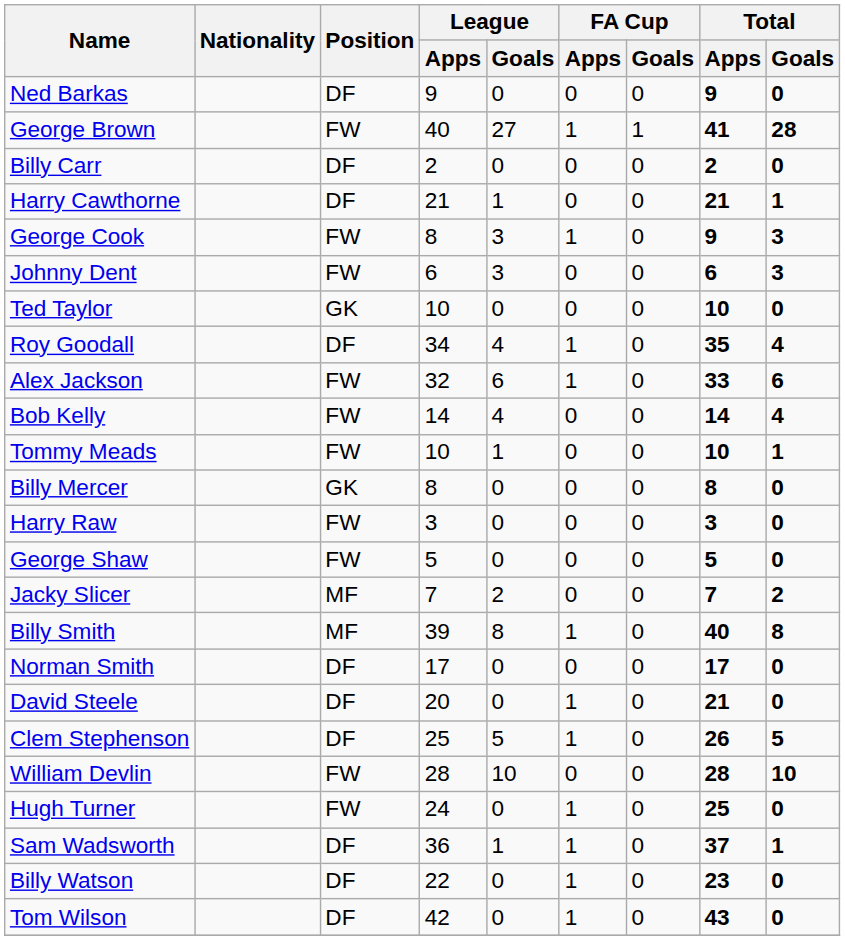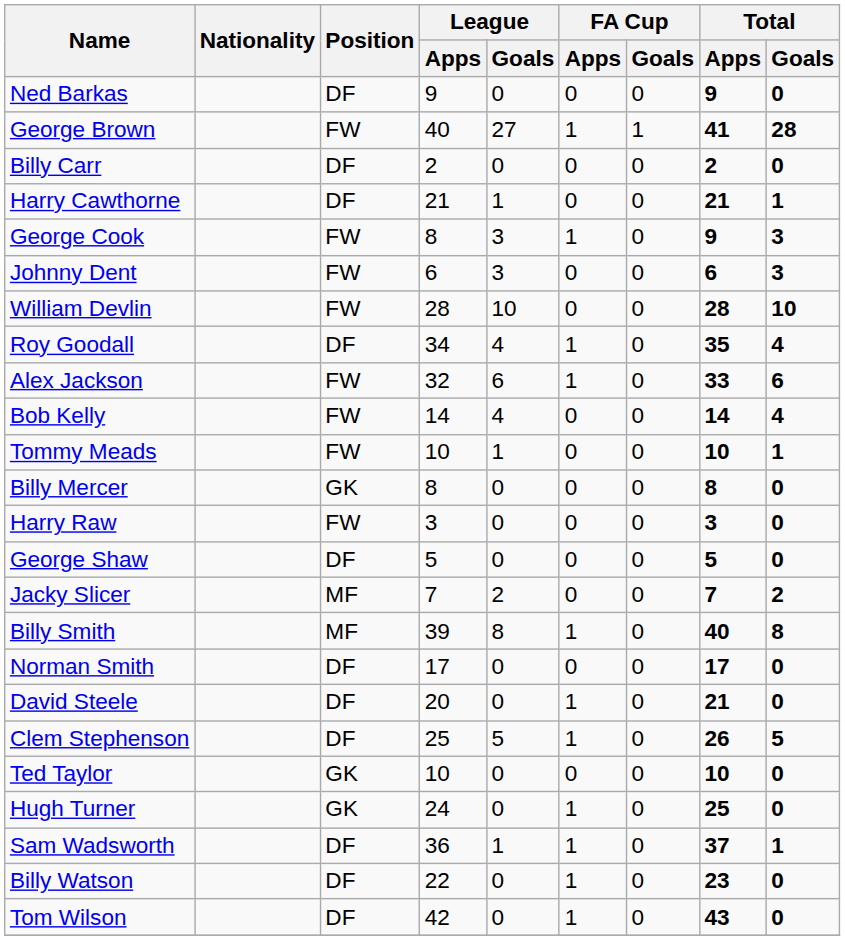rows swapped: William Devlin <-> Ted Taylor
George Shaw | Position: FW -> DF
Hugh Turner | Position: FW -> GK
